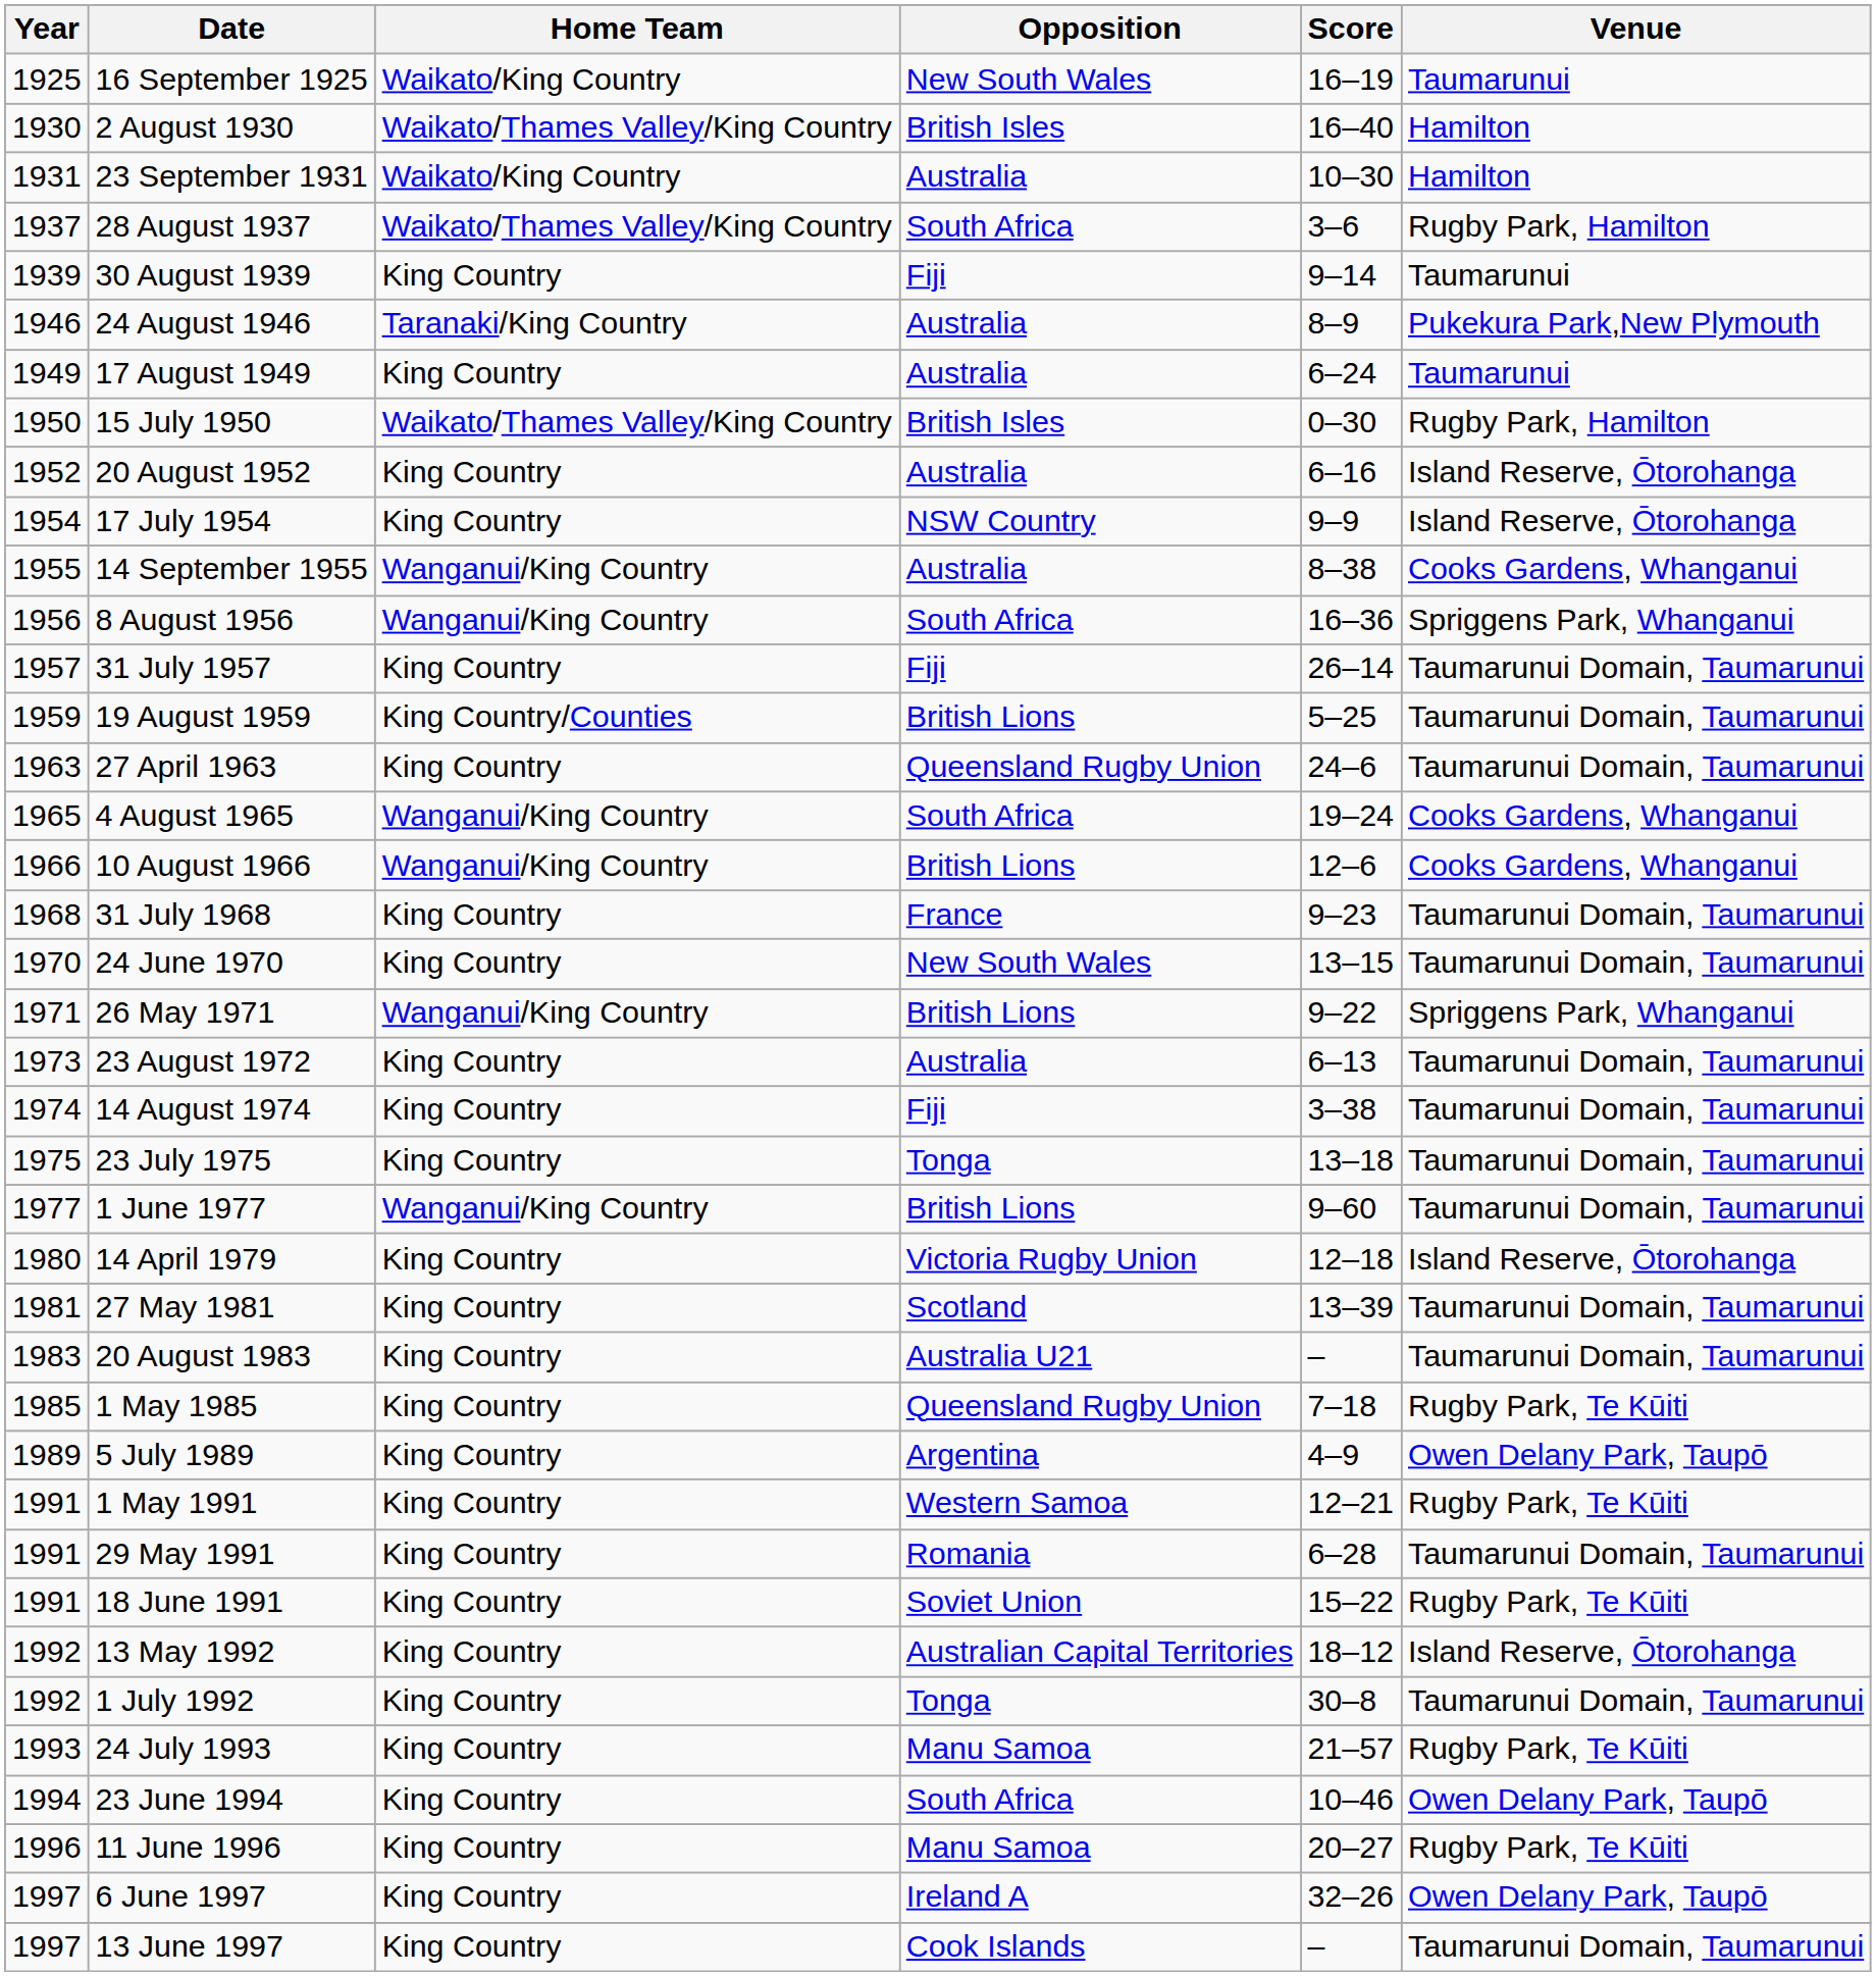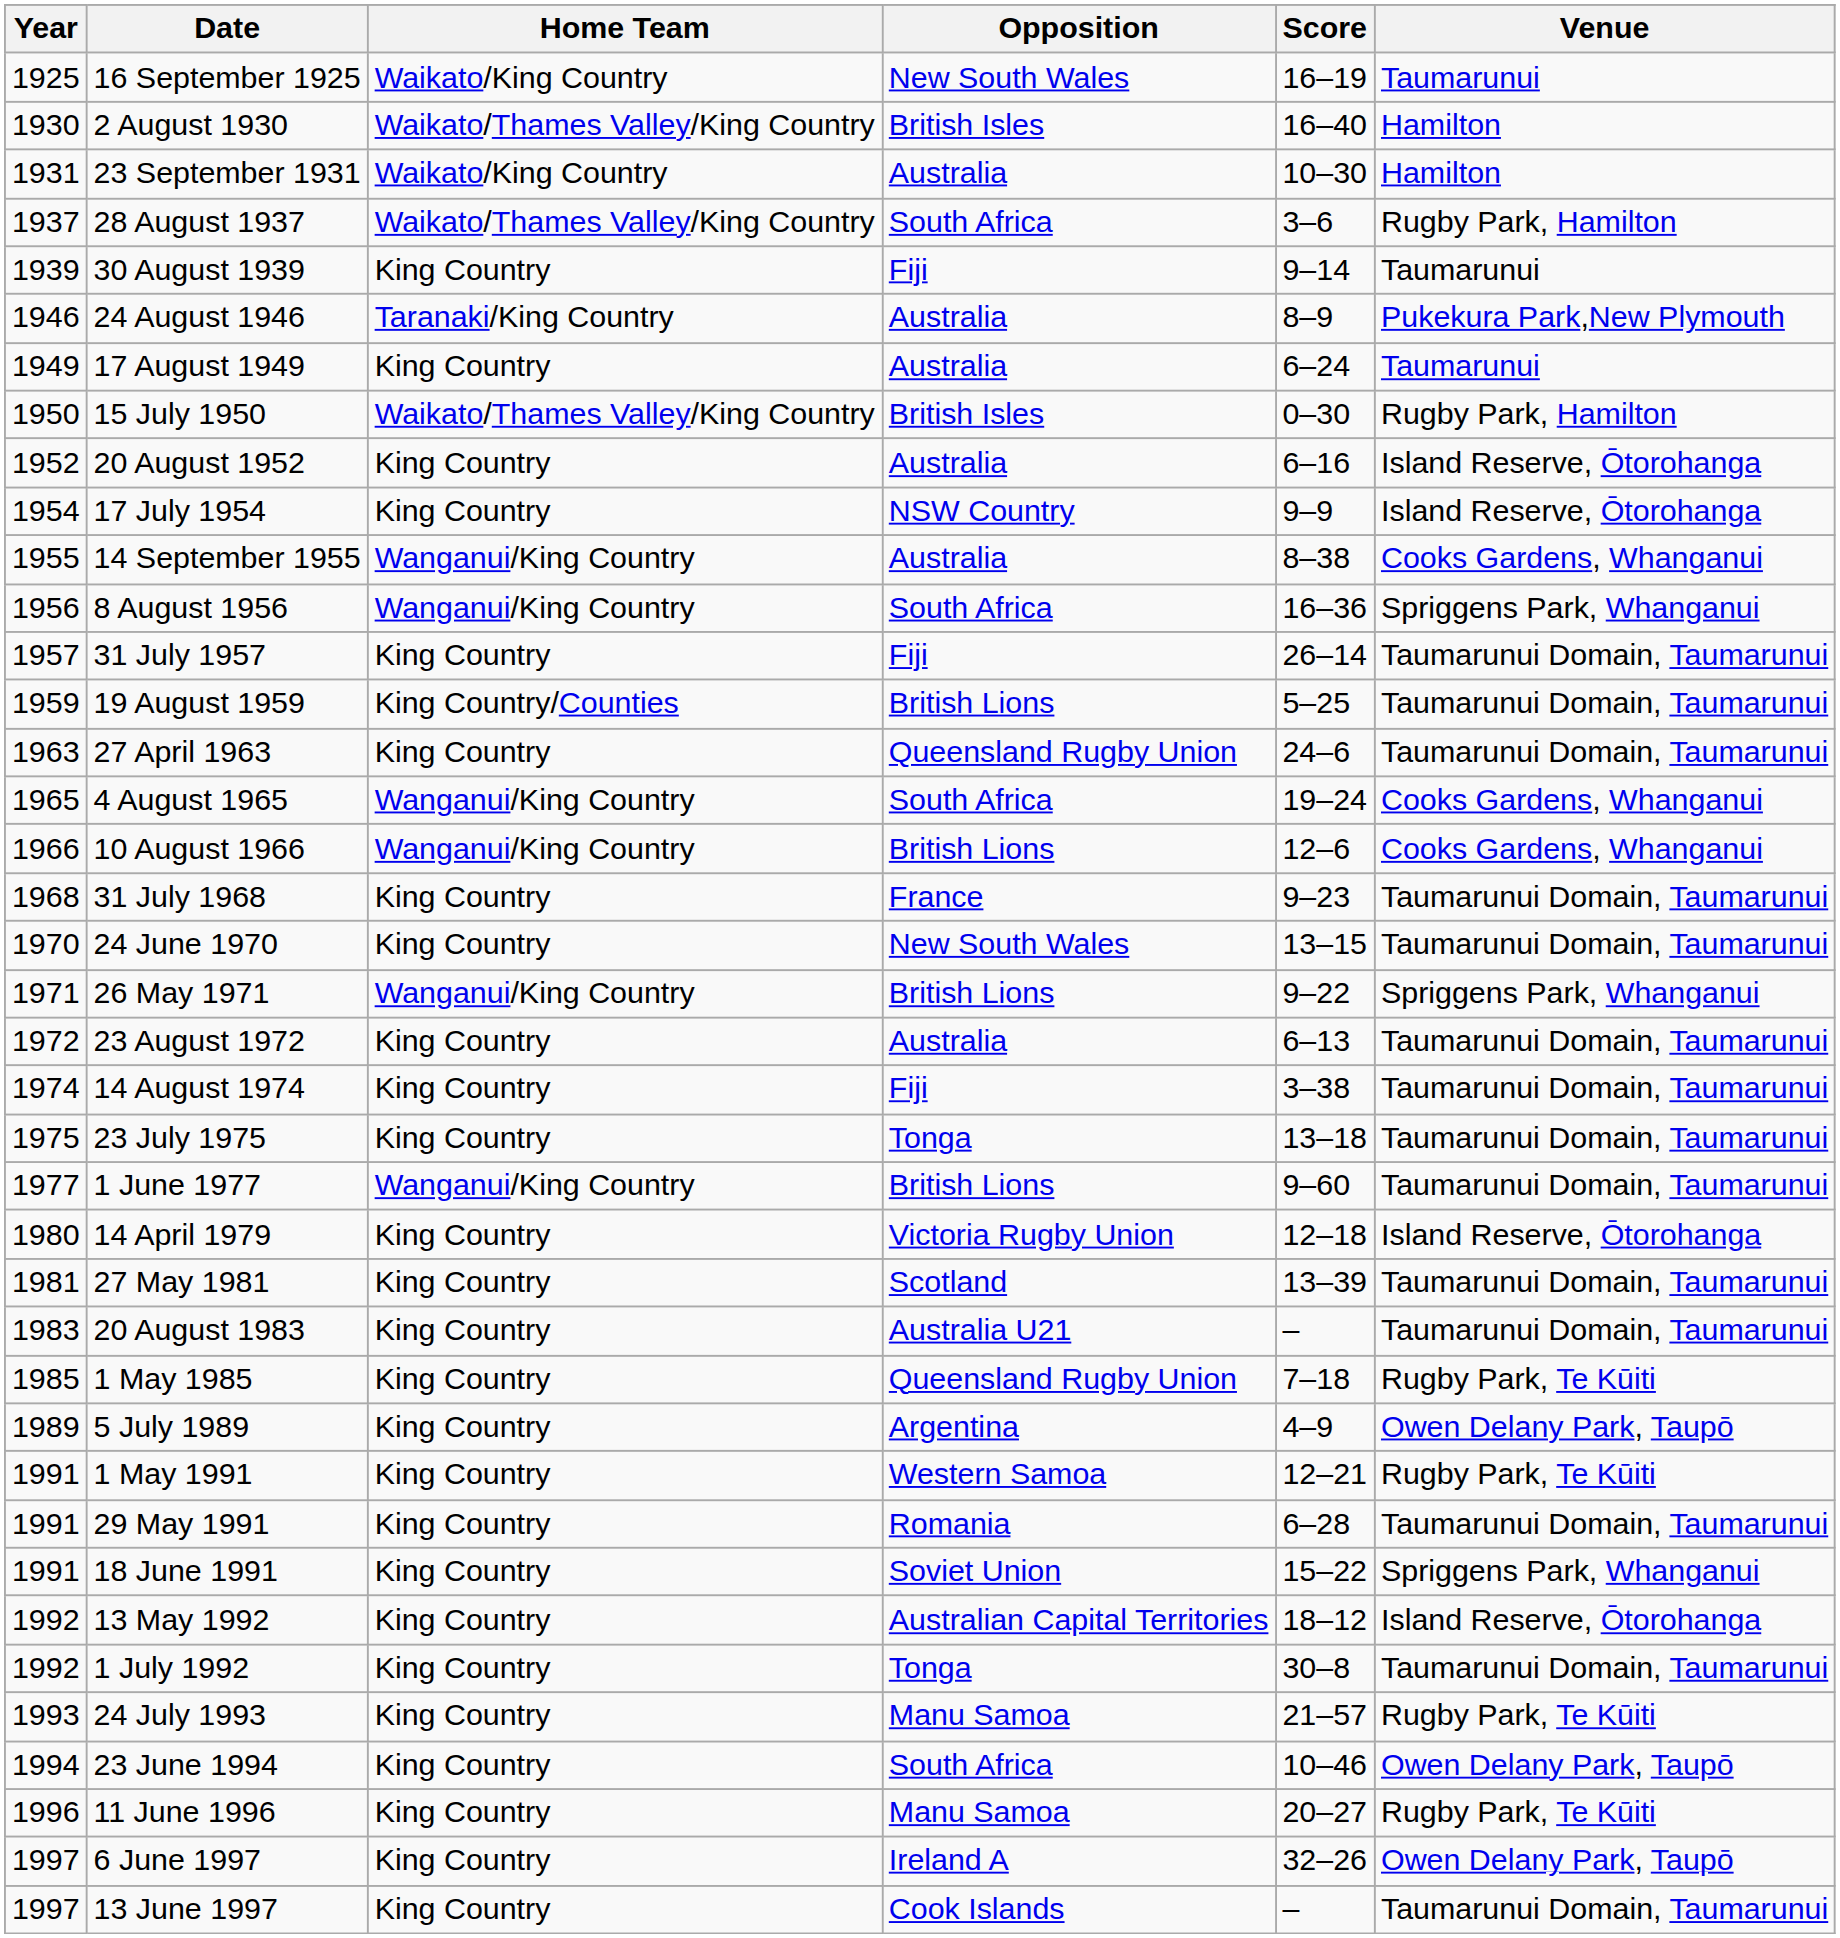23 August 1972 | Year: 1973 -> 1972
18 June 1991 | Venue: Rugby Park, Te Kūiti -> Spriggens Park, Whanganui
